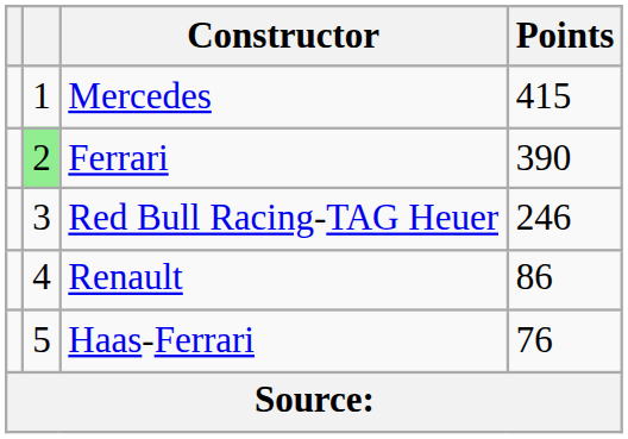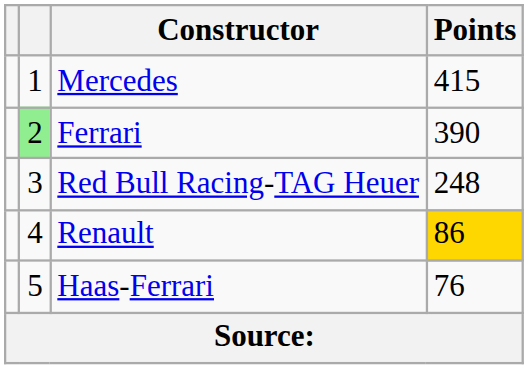Red Bull Racing-TAG Heuer | Points: 246 -> 248
Renault | Points: no background -> gold background
